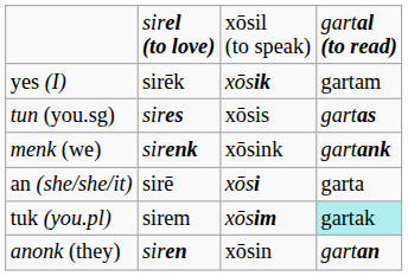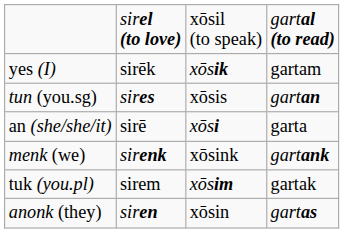tun (you.sg) | column 4: gartas -> gartan
rows swapped: an (she/she/it) <-> menk (we)
tuk (you.pl) | column 4: paleturquoise background -> no background
anonk (they) | column 4: gartan -> gartas
